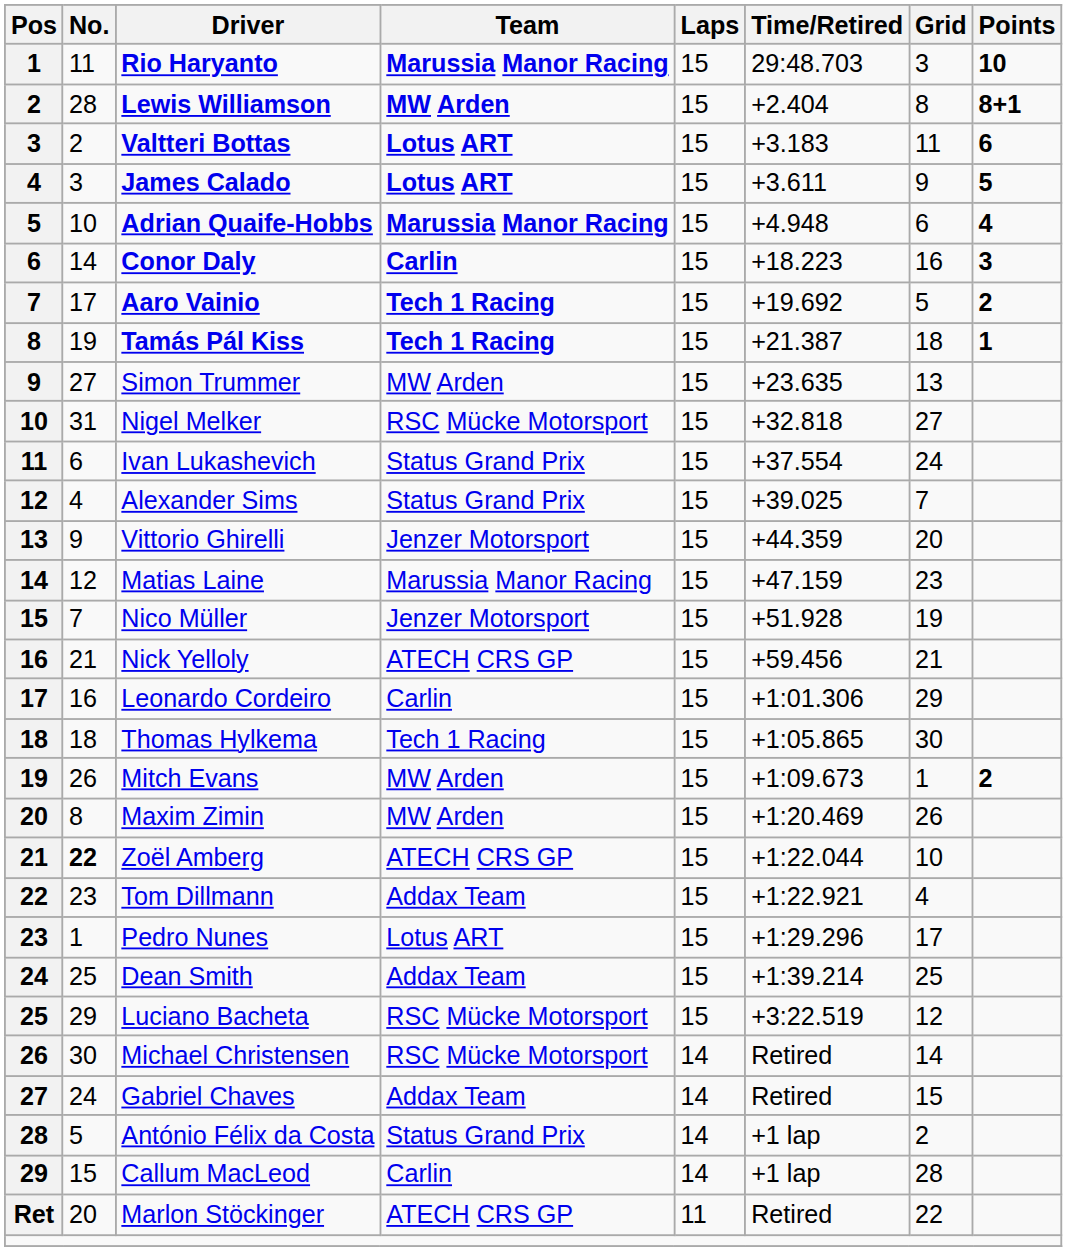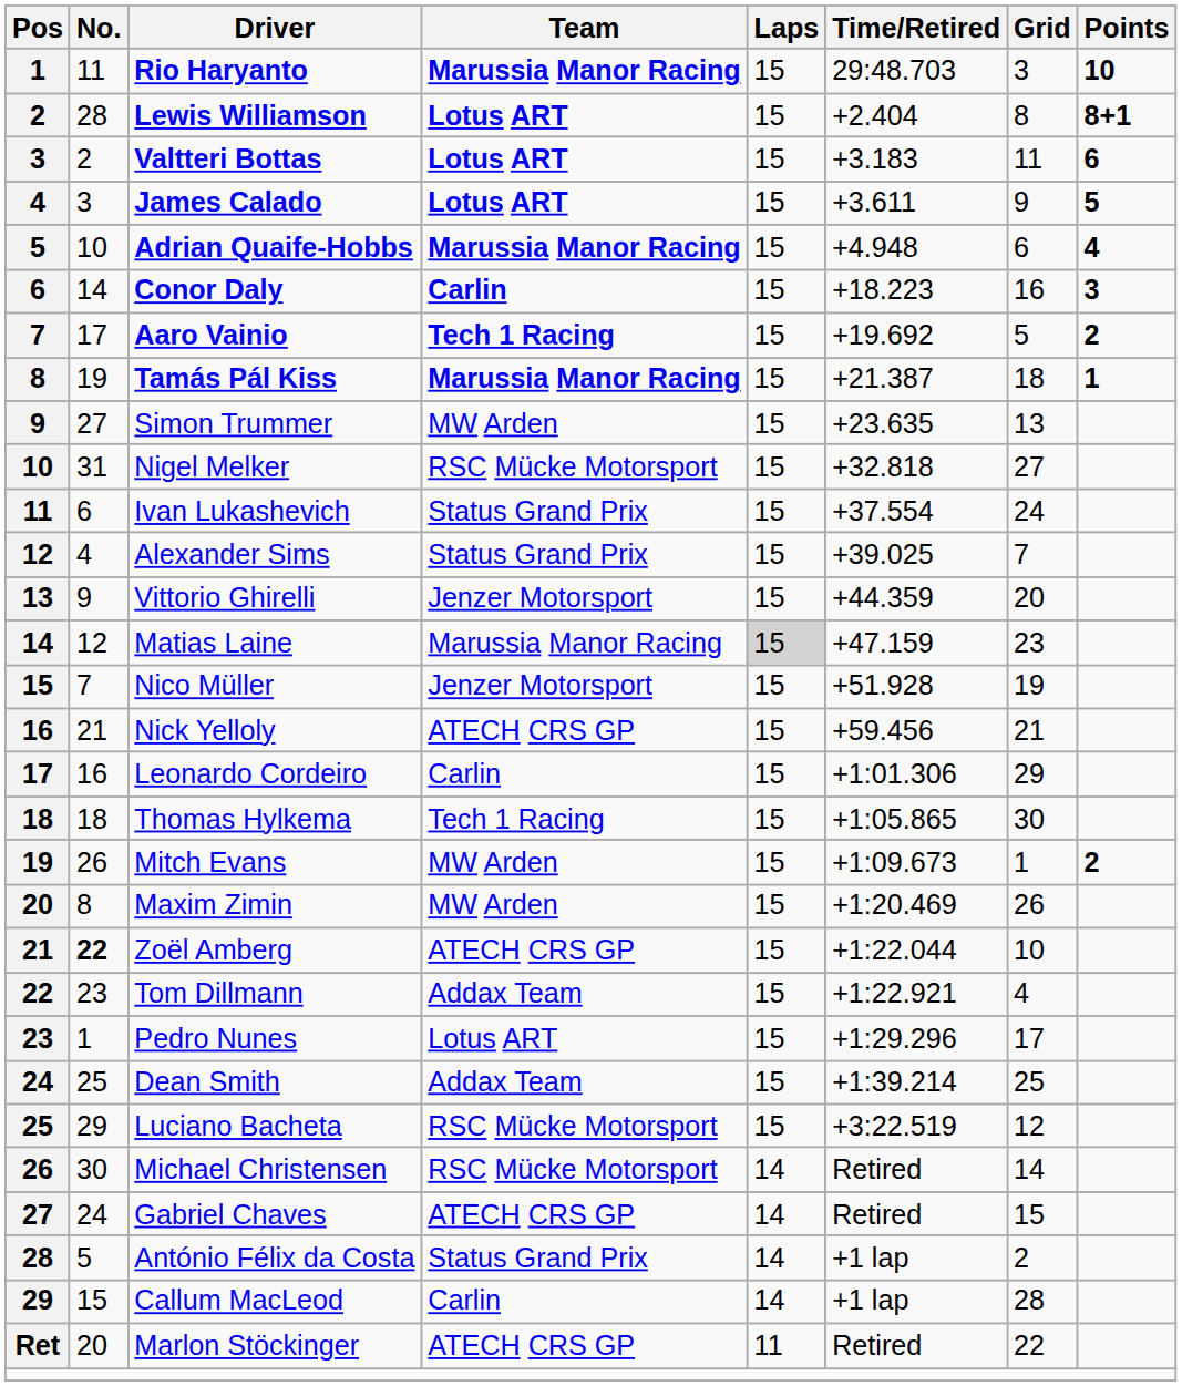Lewis Williamson | Team: MW Arden -> Lotus ART
Tamás Pál Kiss | Team: Tech 1 Racing -> Marussia Manor Racing
Matias Laine | Laps: no background -> lightgrey background
Gabriel Chaves | Team: Addax Team -> ATECH CRS GP
